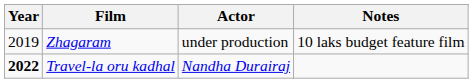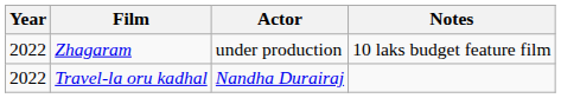Zhagaram | Year: 2019 -> 2022
Travel-la oru kadhal | Year: bold -> normal
